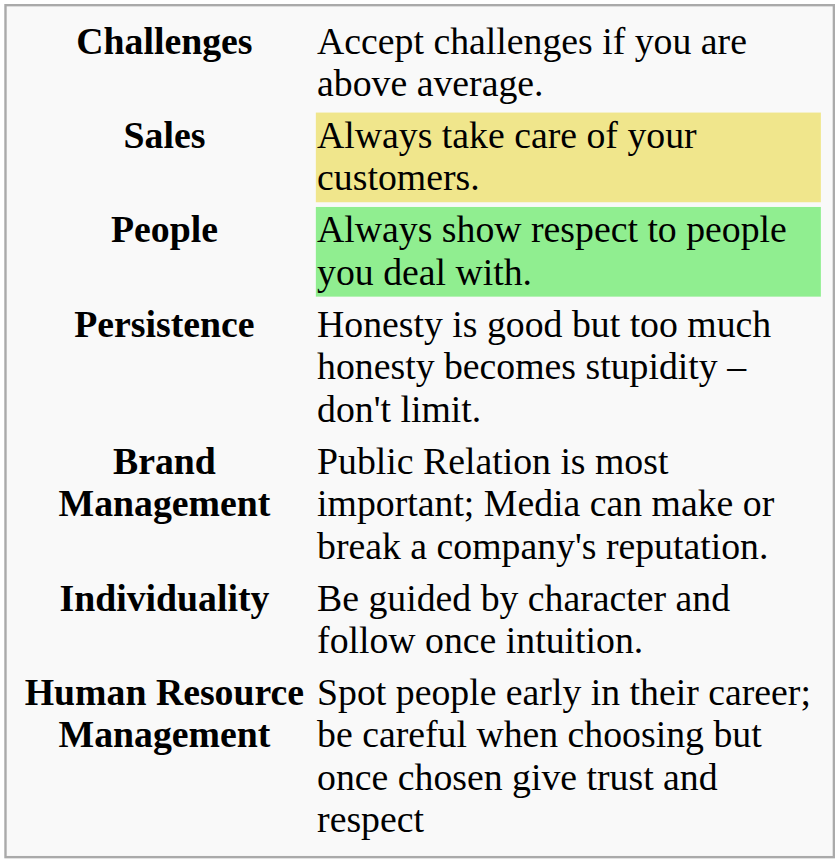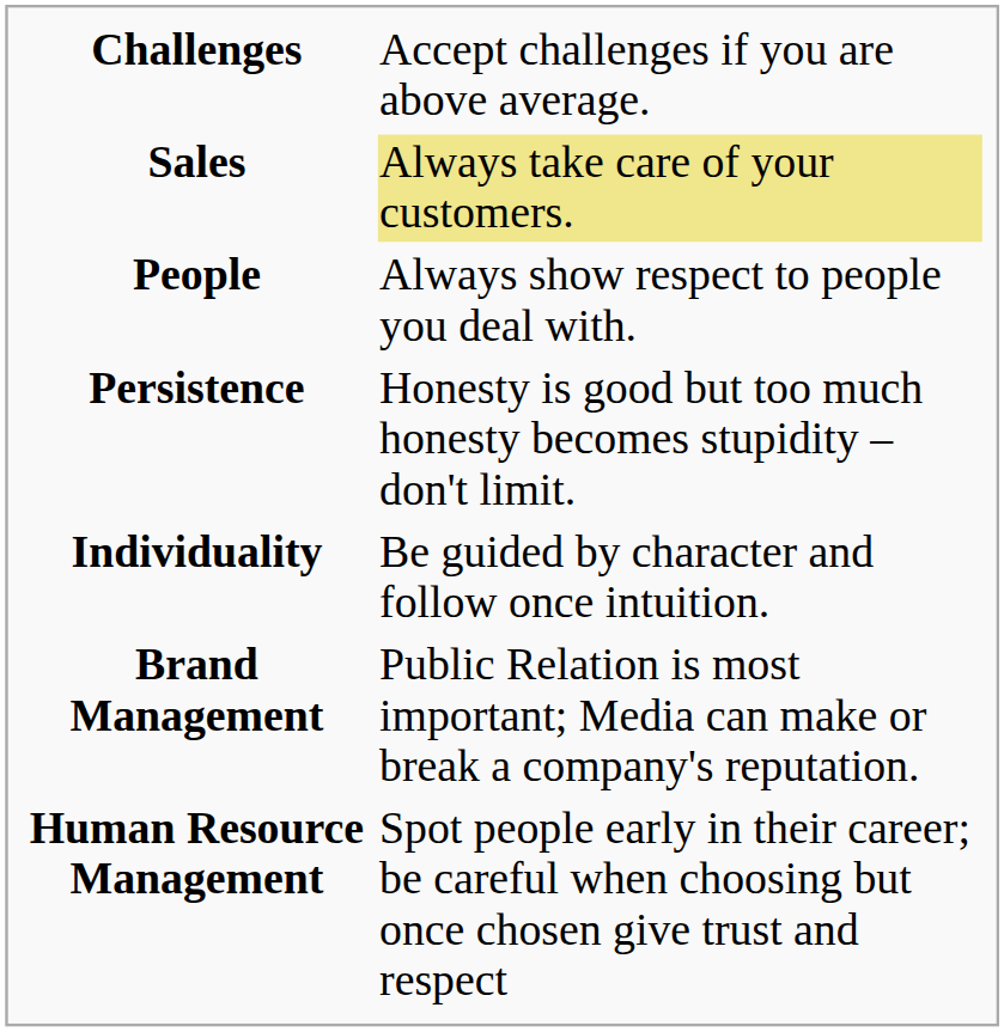People | column 2: lightgreen background -> no background
rows swapped: Individuality <-> Brand Management
